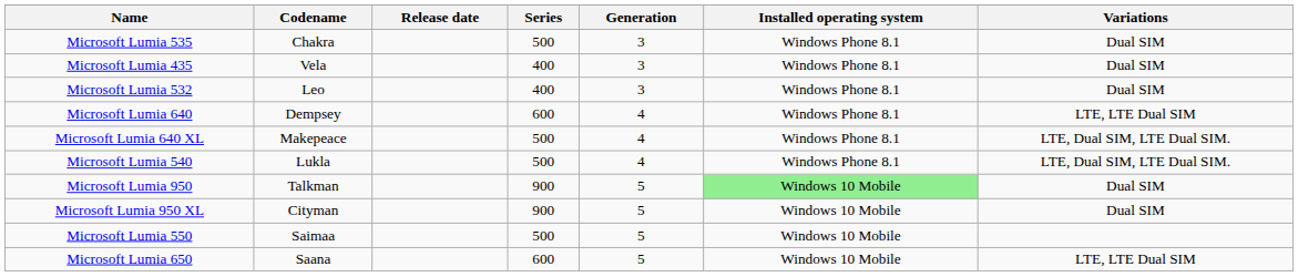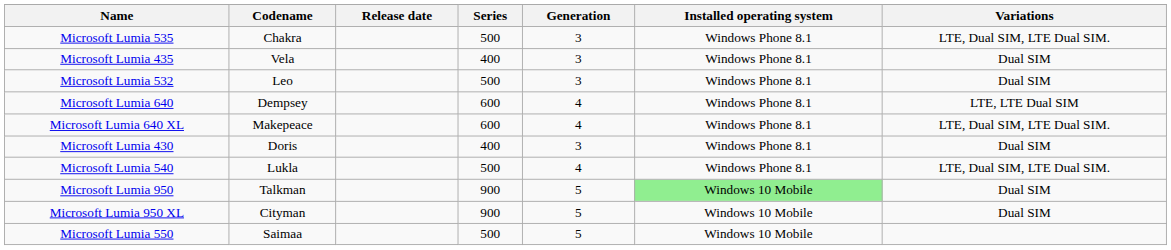Microsoft Lumia 535 | Variations: Dual SIM -> LTE, Dual SIM, LTE Dual SIM.
Microsoft Lumia 532 | Series: 400 -> 500
Microsoft Lumia 640 XL | Series: 500 -> 600
+ row: Microsoft Lumia 430 | Doris | 400 | 3 | Windows Phone 8.1 | Dual SIM
- row: Microsoft Lumia 650 | Saana | 600 | 5 | Windows 10 Mobile | LTE, LTE Dual SIM
